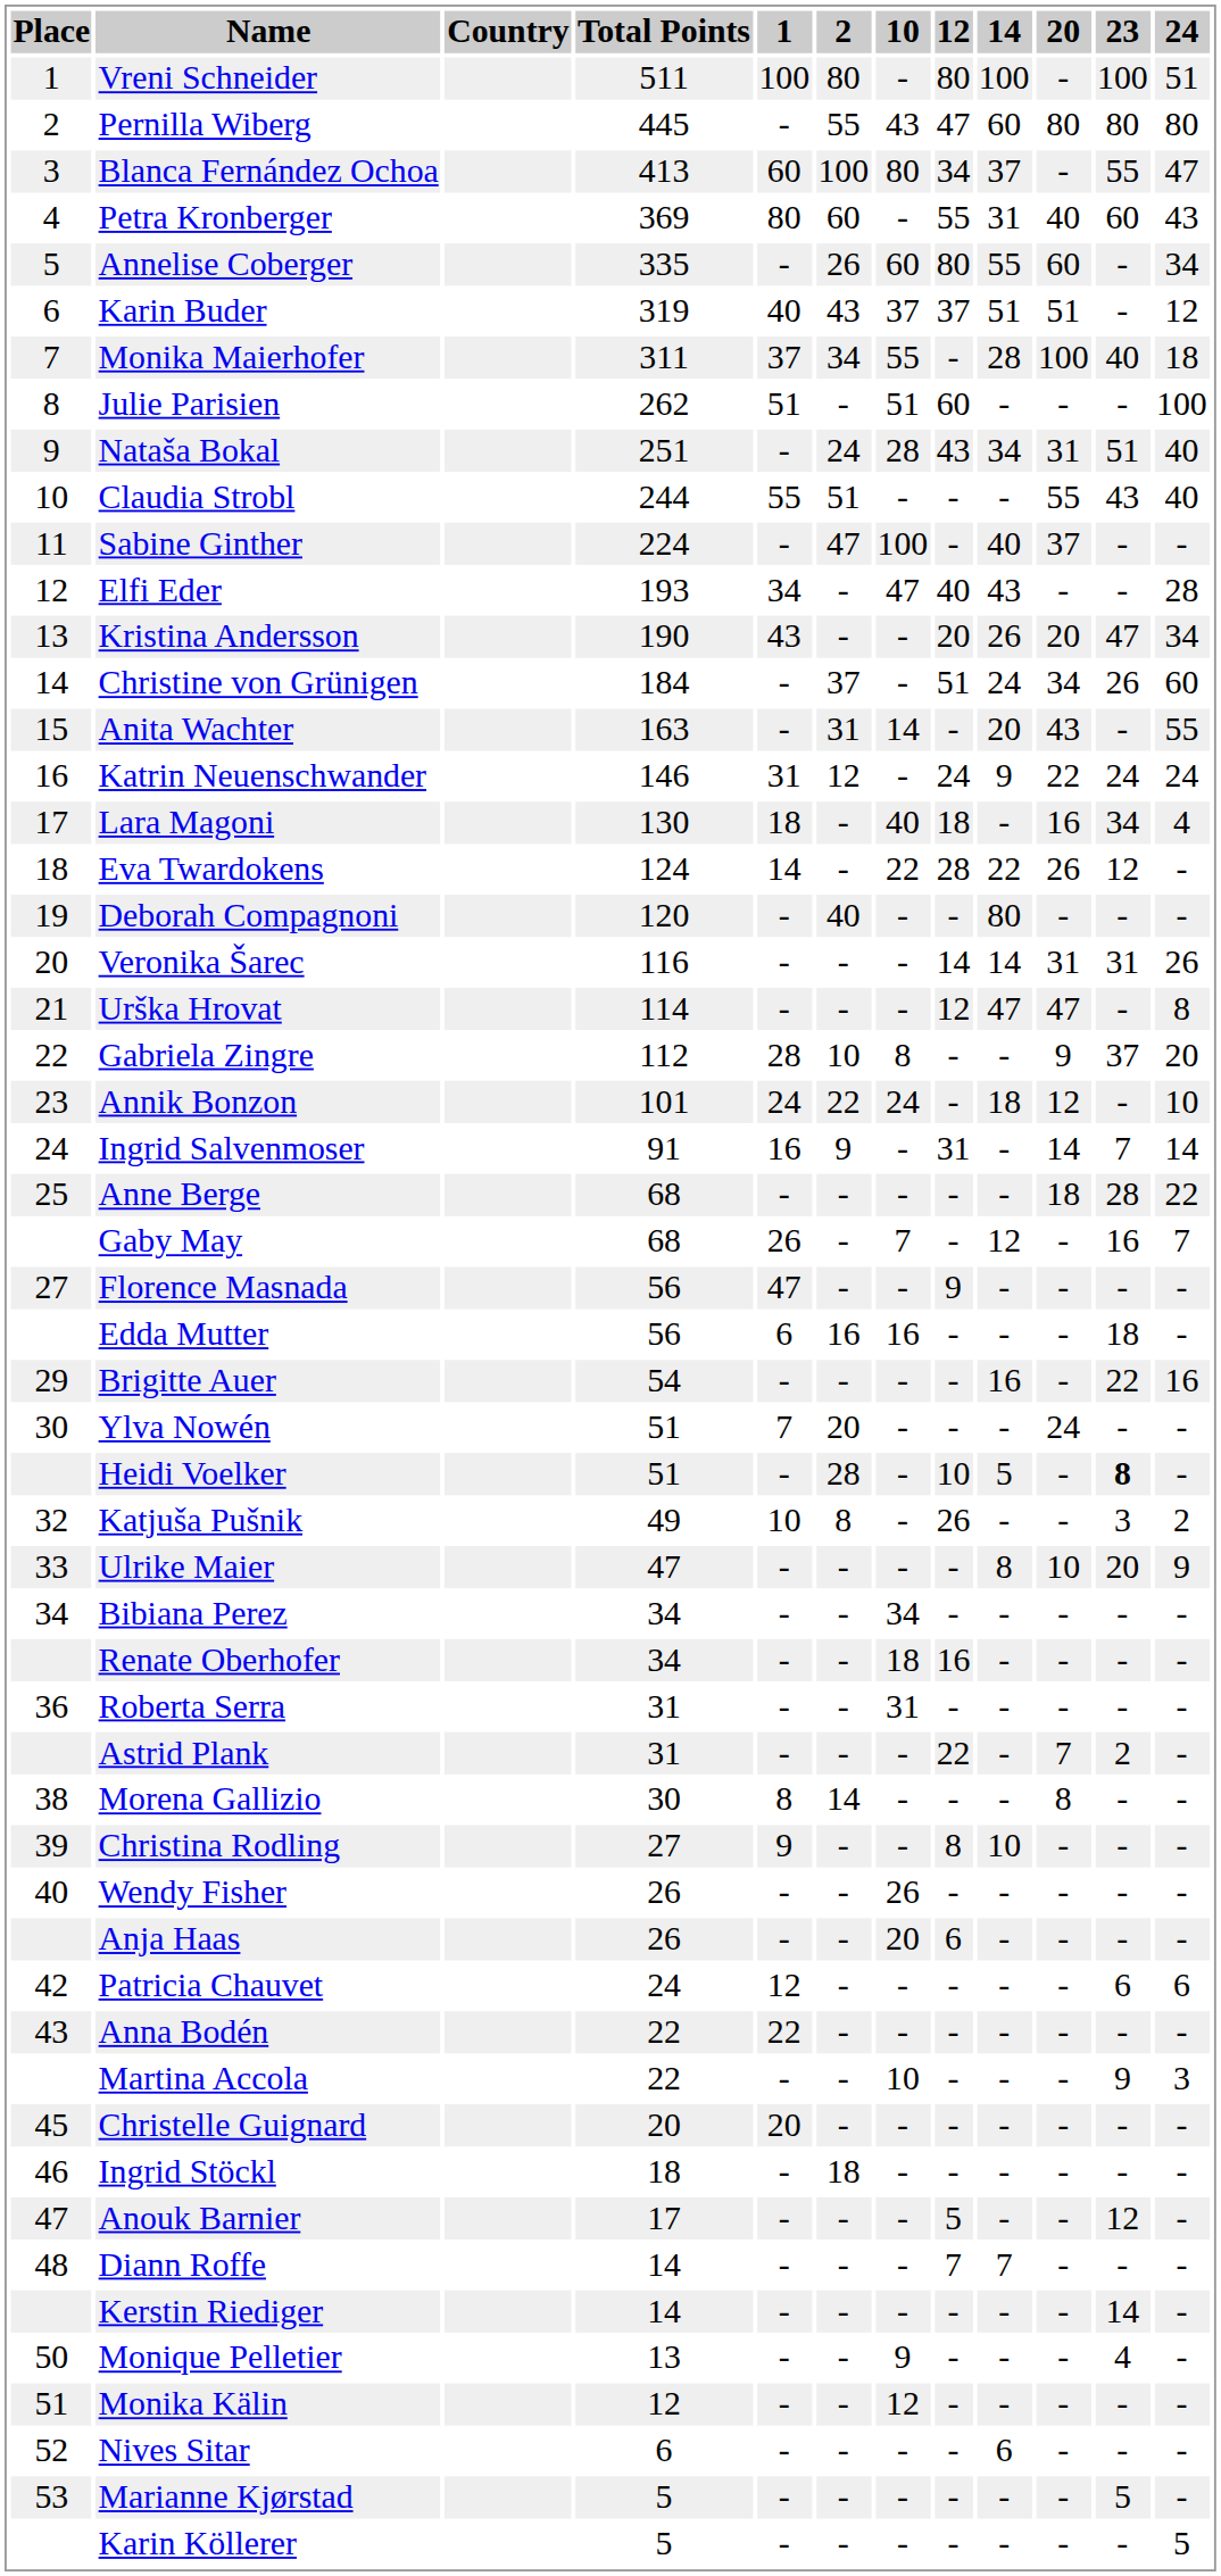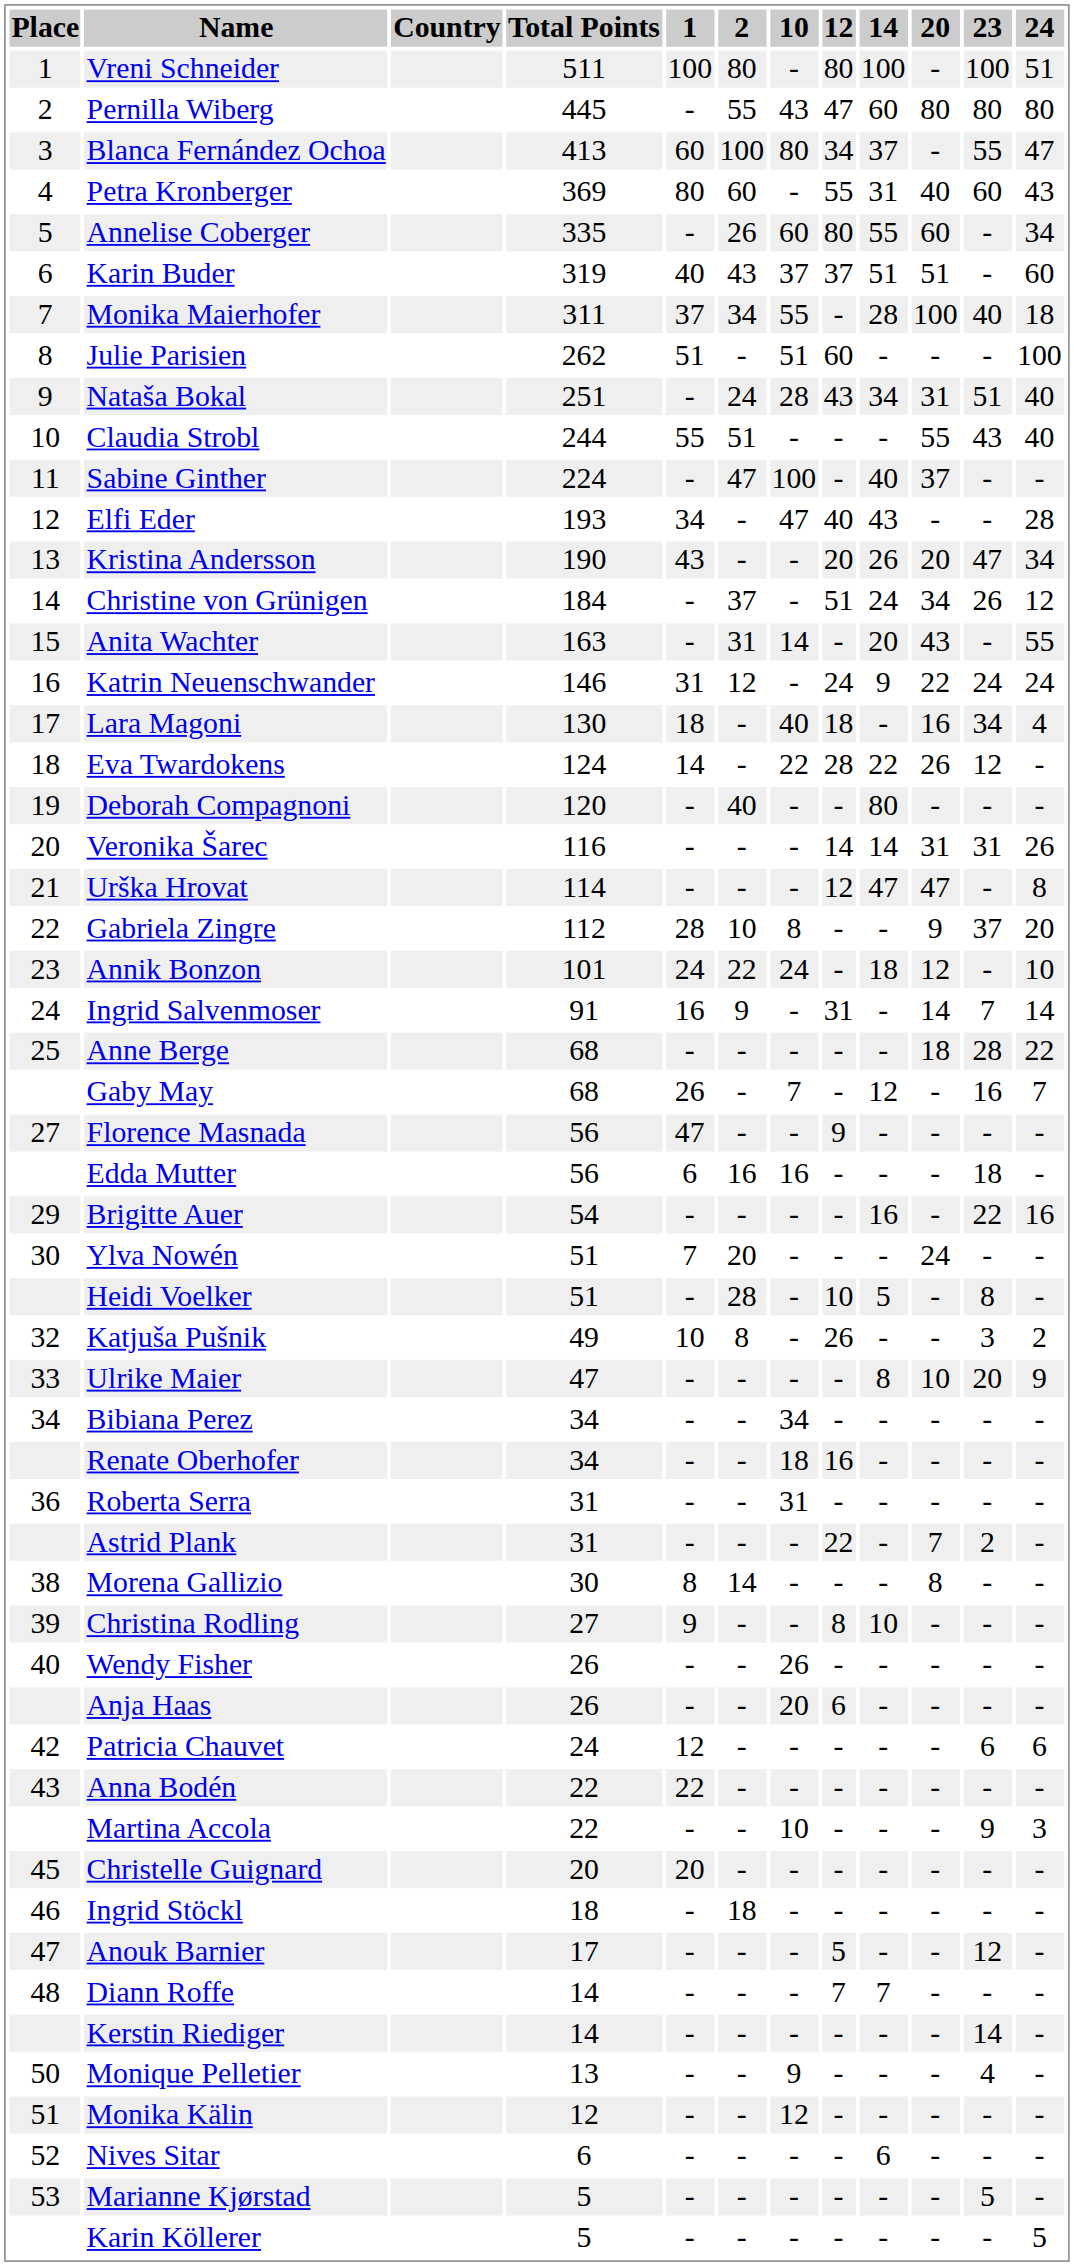Karin Buder | 24: 12 -> 60
Christine von Grünigen | 24: 60 -> 12
Heidi Voelker | 23: bold -> normal
